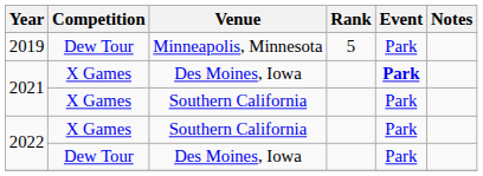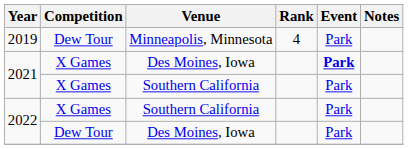2019 | Rank: 5 -> 4
